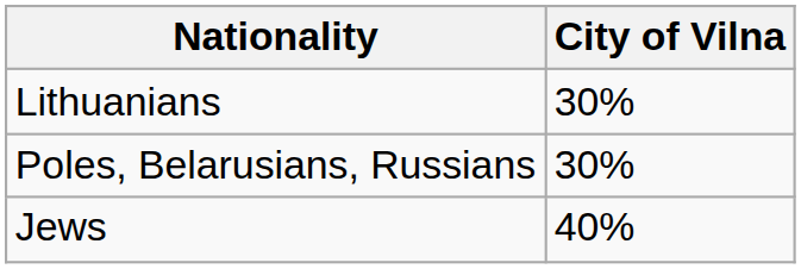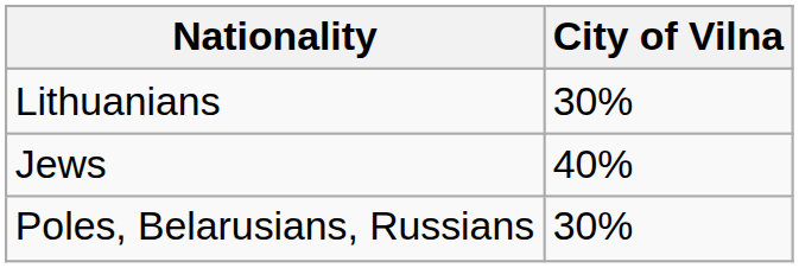rows swapped: Jews <-> Poles, Belarusians, Russians
